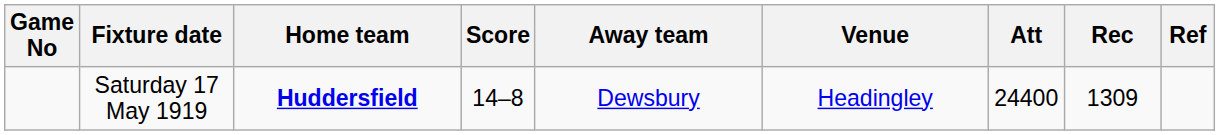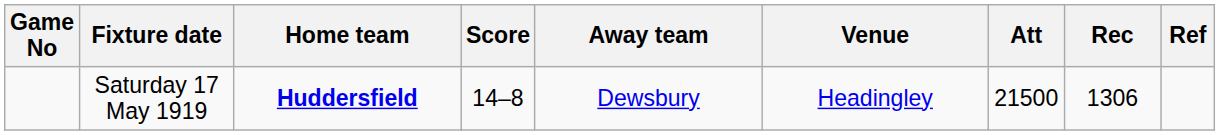Saturday 17 May 1919 | Att: 24400 -> 21500
Saturday 17 May 1919 | Rec: 1309 -> 1306
